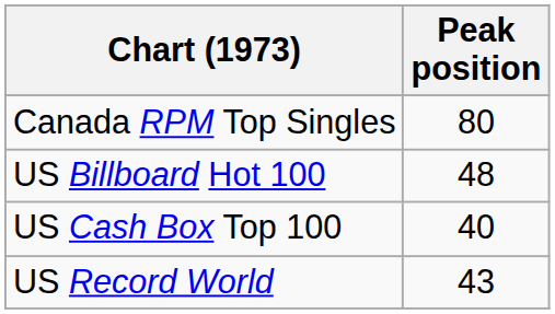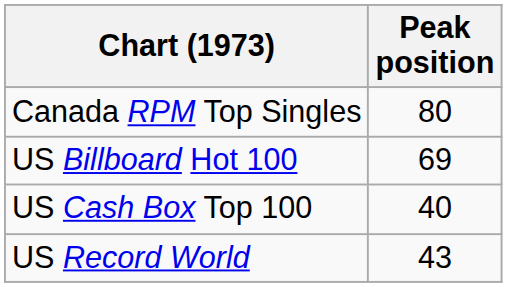US Billboard Hot 100 | Peak position: 48 -> 69
